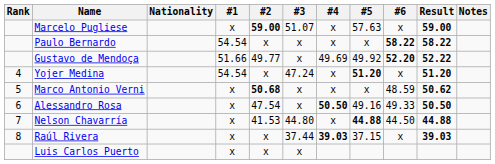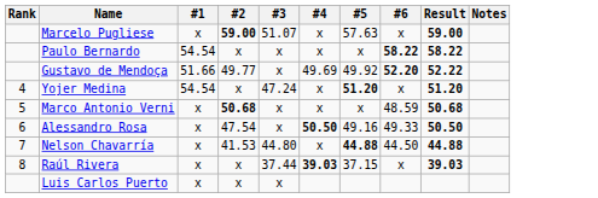- column: Nationality
Marco Antonio Verni | Result: 50.62 -> 50.68
